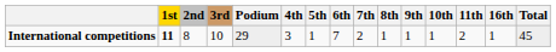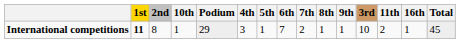columns swapped: 3rd <-> 10th
